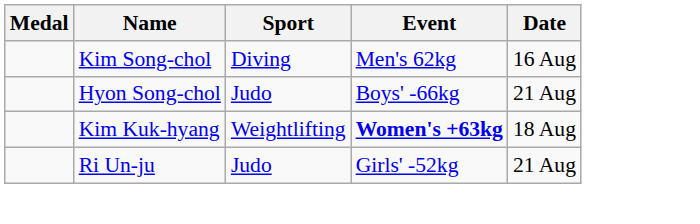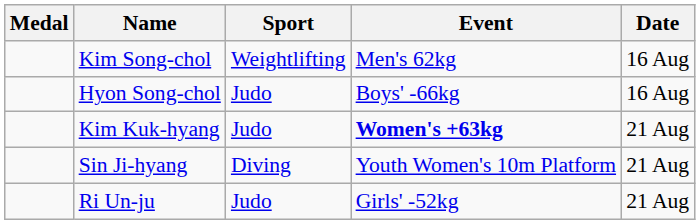Kim Song-chol | Sport: Diving -> Weightlifting
Hyon Song-chol | Date: 21 Aug -> 16 Aug
Kim Kuk-hyang | Sport: Weightlifting -> Judo
Kim Kuk-hyang | Date: 18 Aug -> 21 Aug
+ row: Sin Ji-hyang | Diving | Youth Women's 10m Platform | 21 Aug
